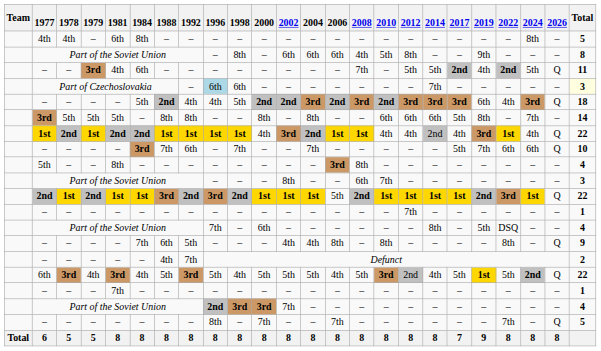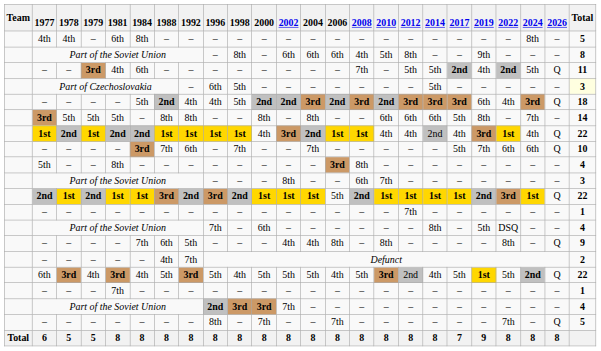Part of Czechoslovakia | 1996: lightblue background -> no background
Part of Czechoslovakia | 1998: 6th -> 5th
Part of Czechoslovakia | 2014: 7th -> 5th
